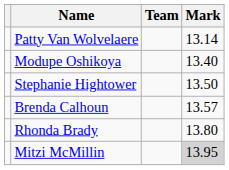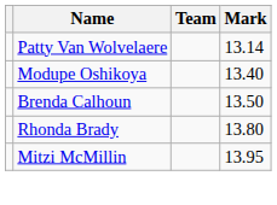- row: Stephanie Hightower | 13.50
Brenda Calhoun | Mark: 13.57 -> 13.50
Mitzi McMillin | Mark: lightgrey background -> no background
